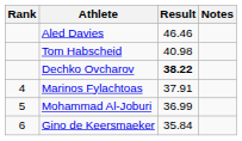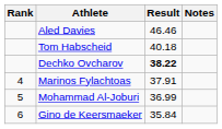Tom Habscheid | Result: 40.98 -> 40.18
